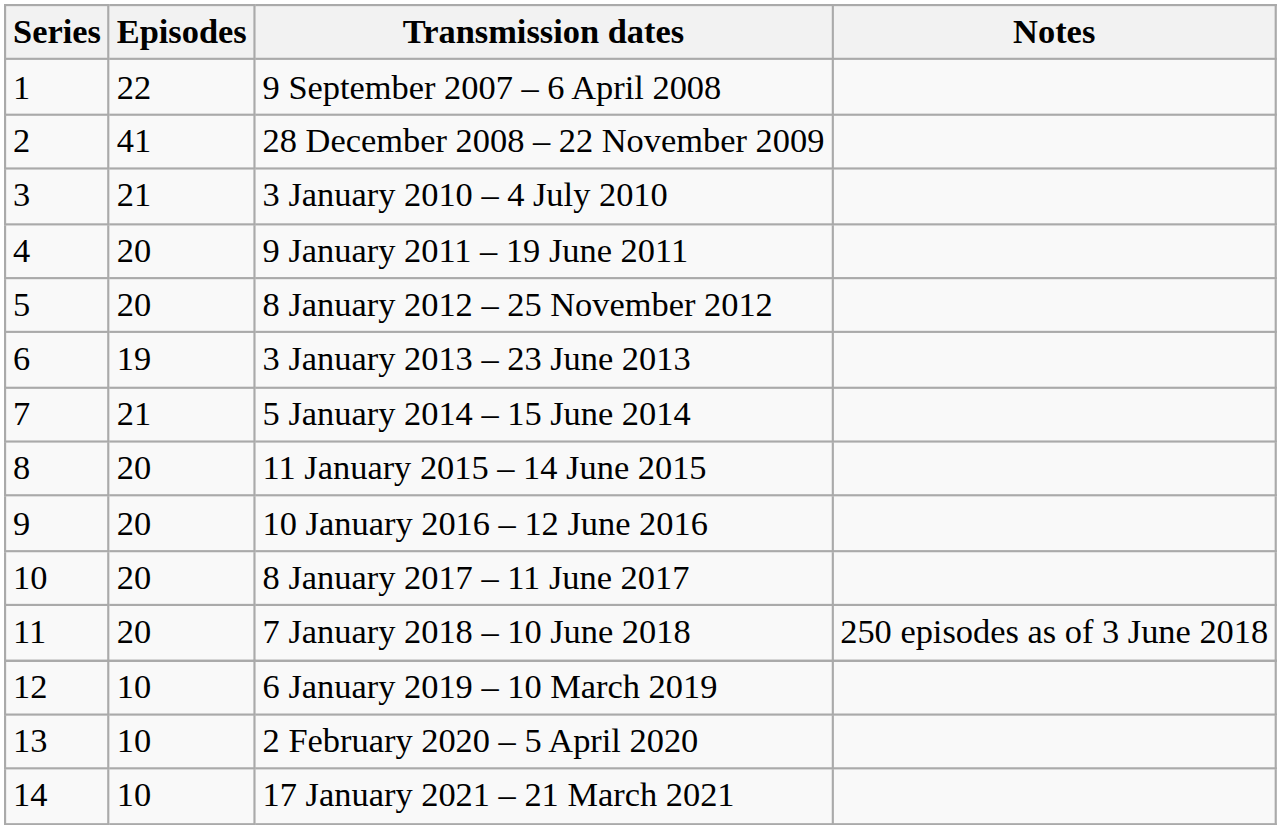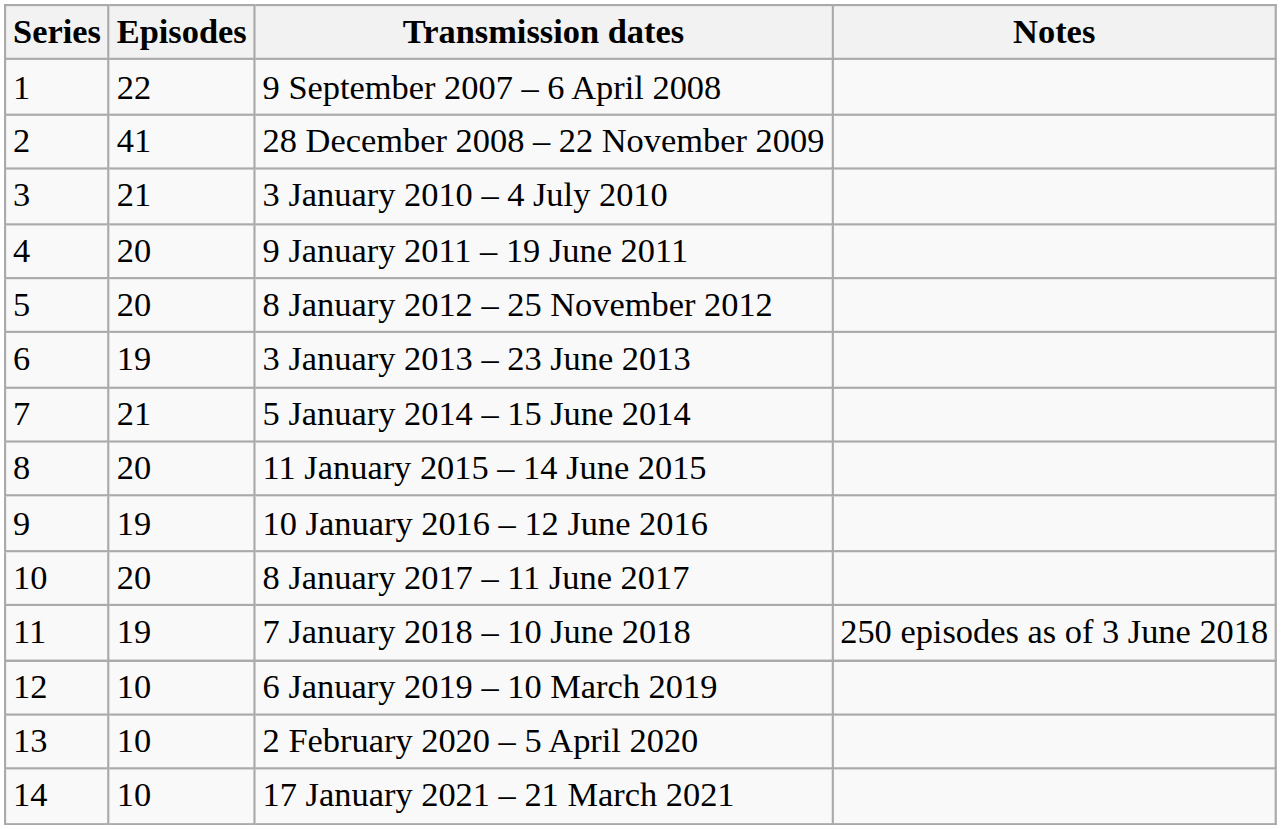10 January 2016 – 12 June 2016 | Episodes: 20 -> 19
7 January 2018 – 10 June 2018 | Episodes: 20 -> 19
